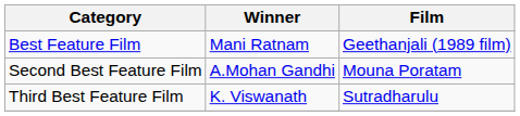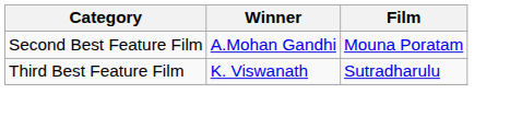- row: Best Feature Film | Mani Ratnam | Geethanjali (1989 film)
